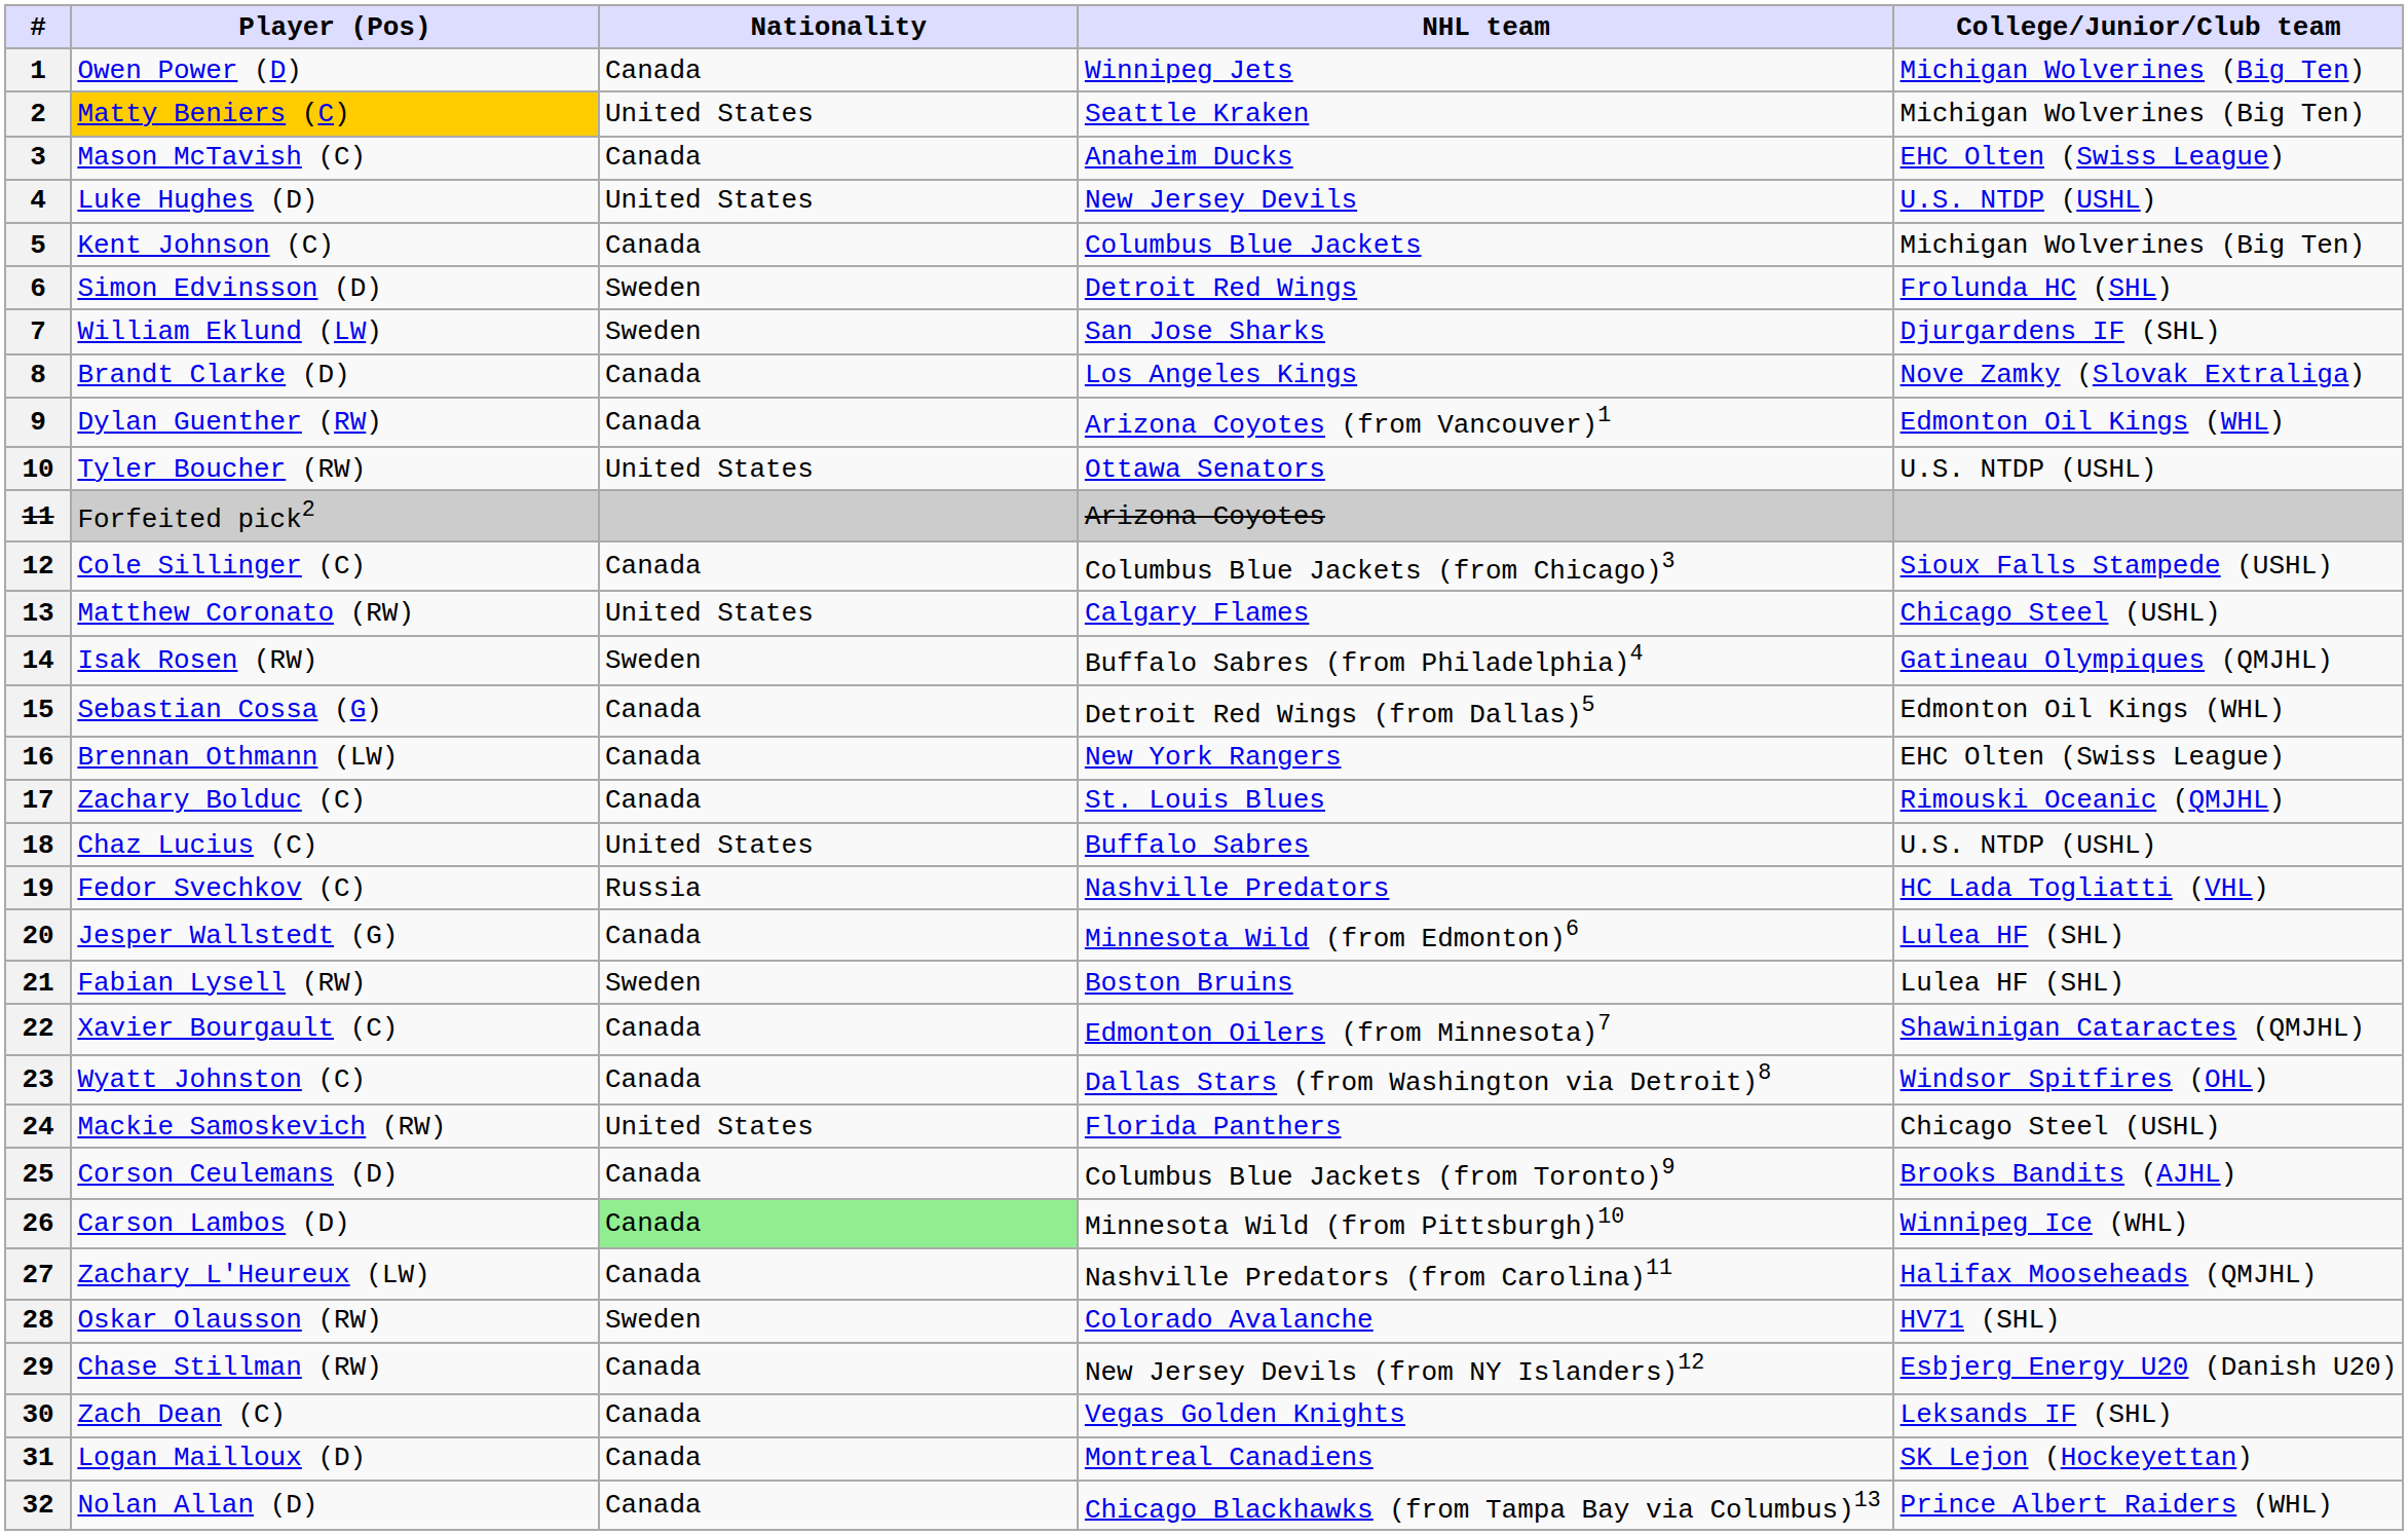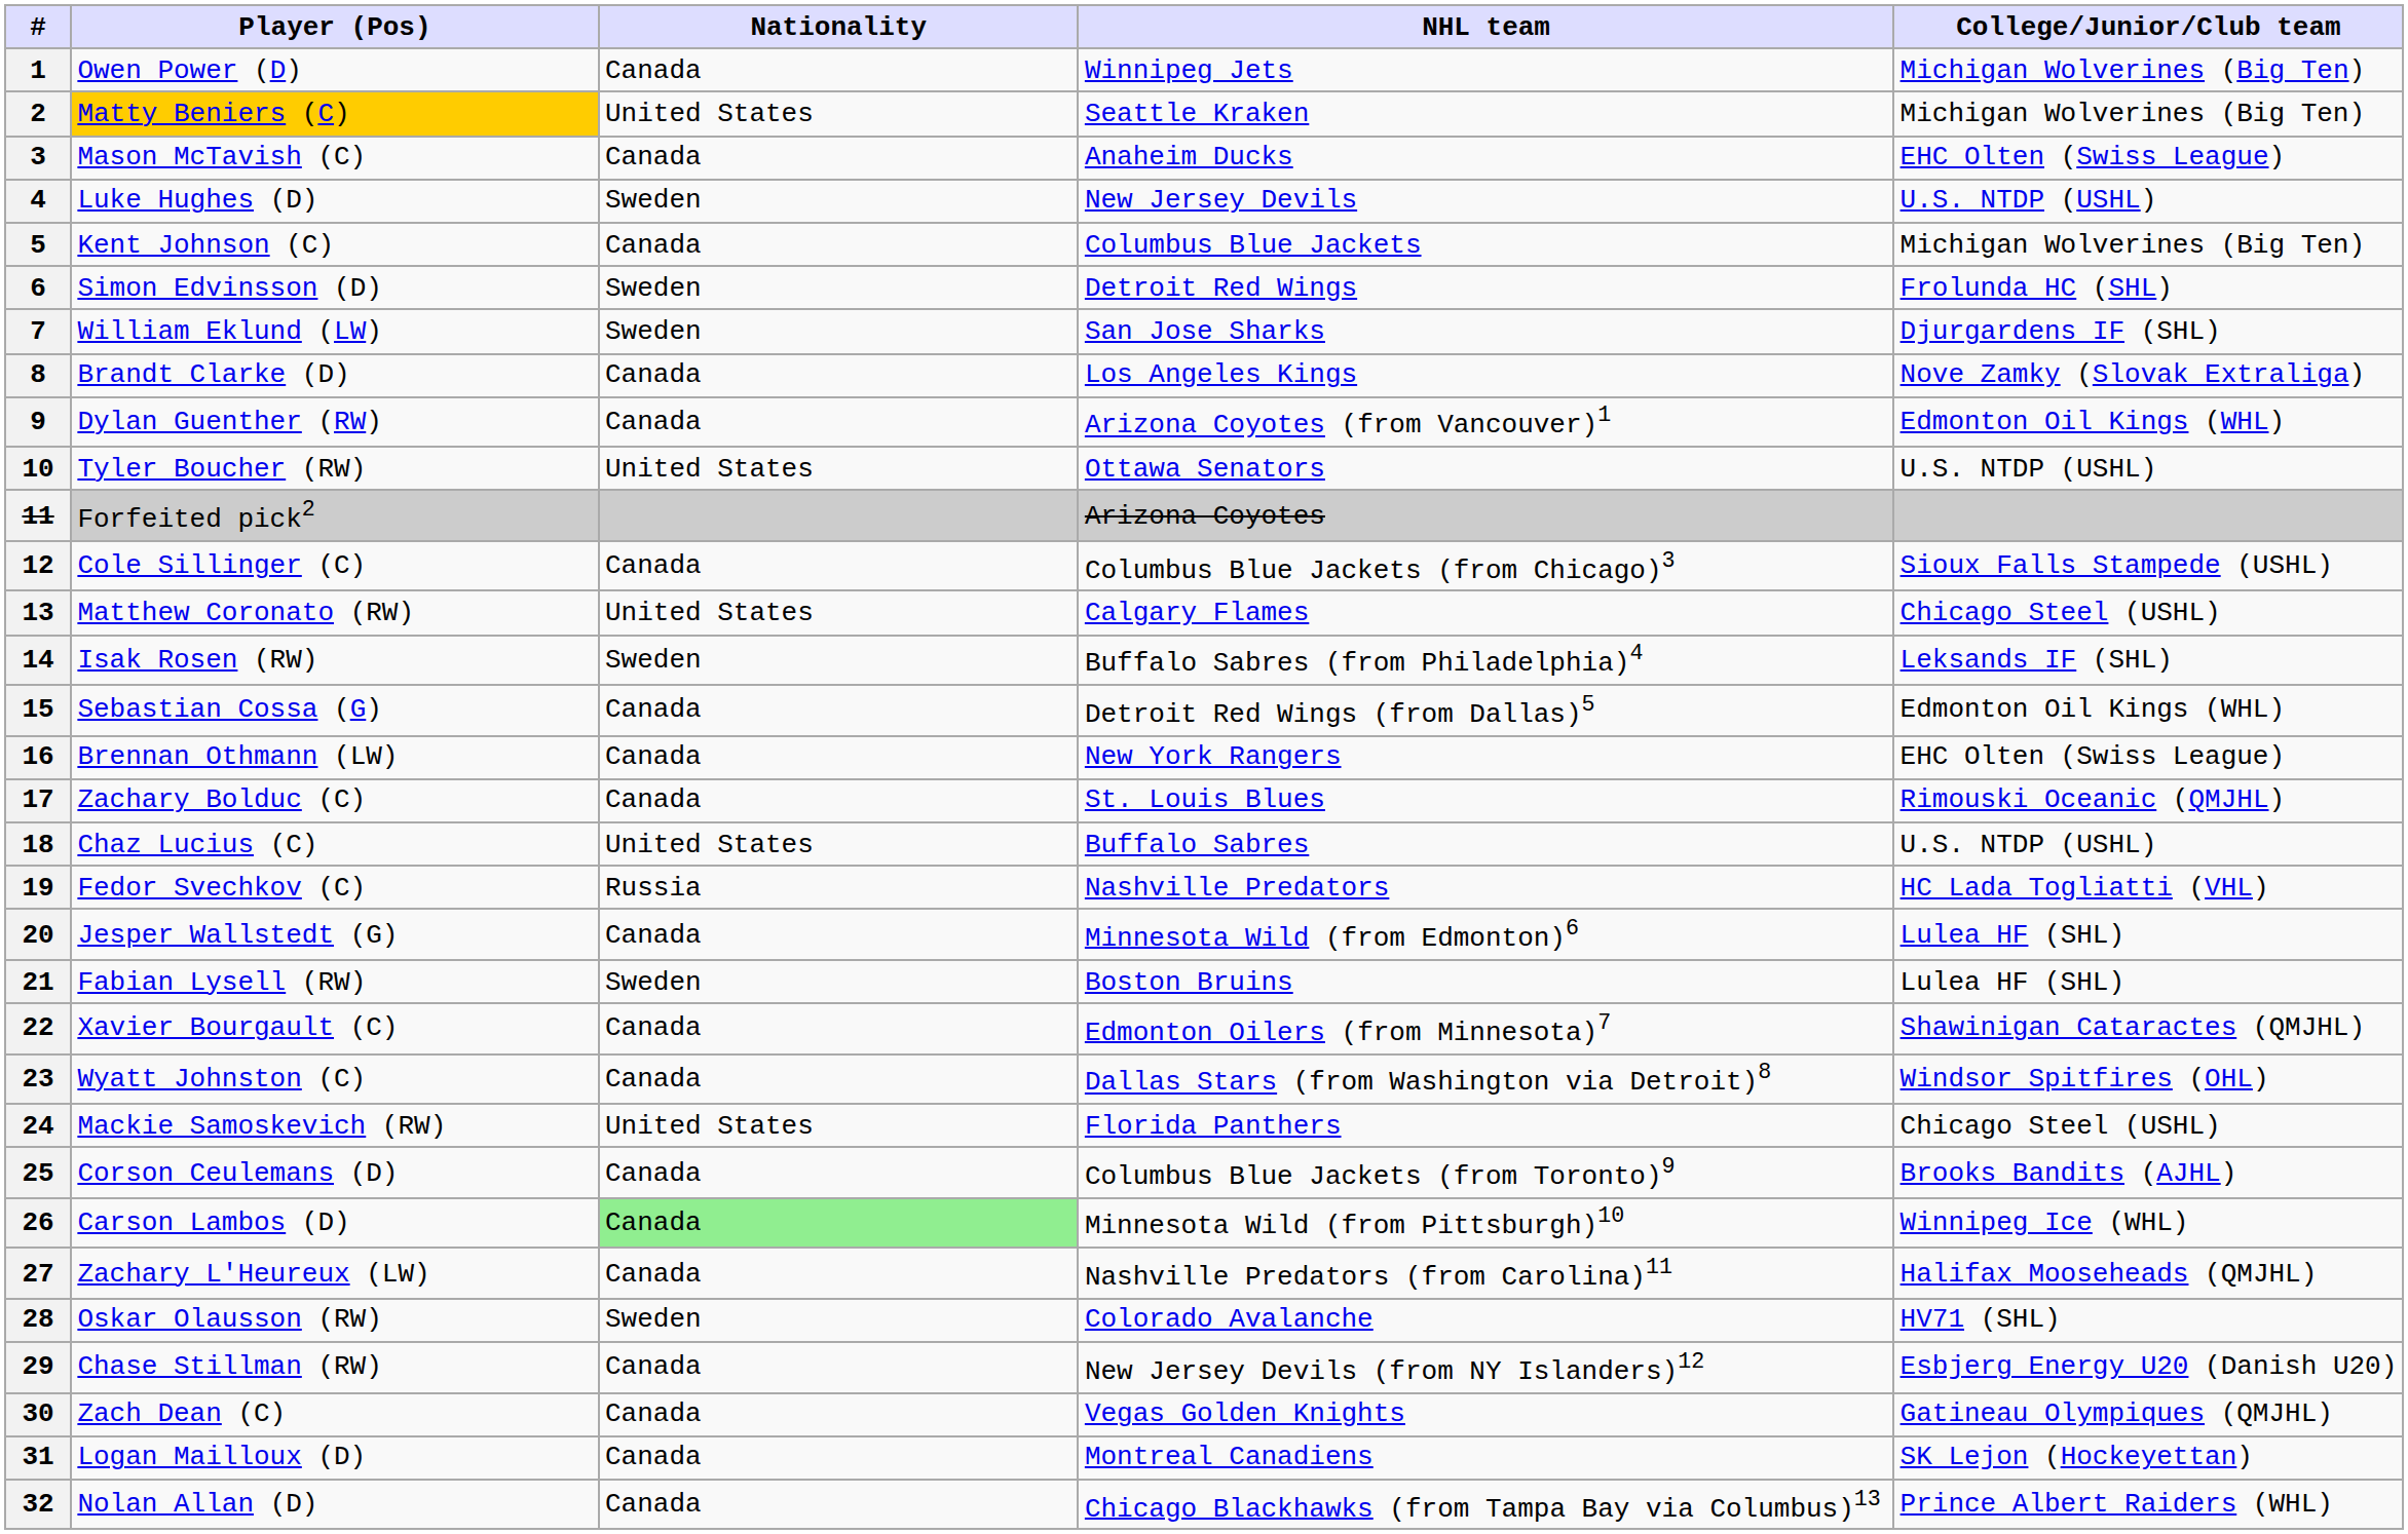4 | Nationality: United States -> Sweden
14 | College/Junior/Club team: Gatineau Olympiques (QMJHL) -> Leksands IF (SHL)
30 | College/Junior/Club team: Leksands IF (SHL) -> Gatineau Olympiques (QMJHL)
